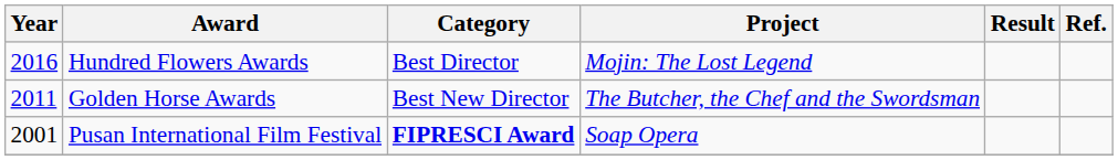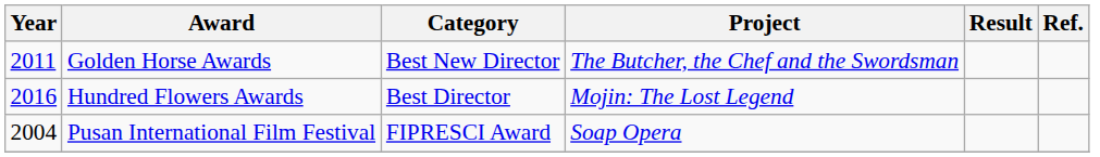rows swapped: Hundred Flowers Awards <-> Golden Horse Awards
Pusan International Film Festival | Year: 2001 -> 2004
Pusan International Film Festival | Category: bold -> normal
